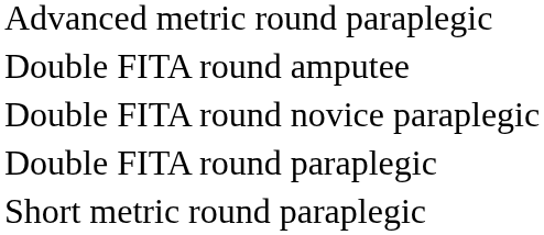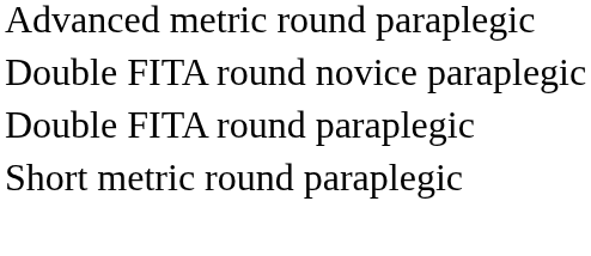- row: Double FITA round amputee
